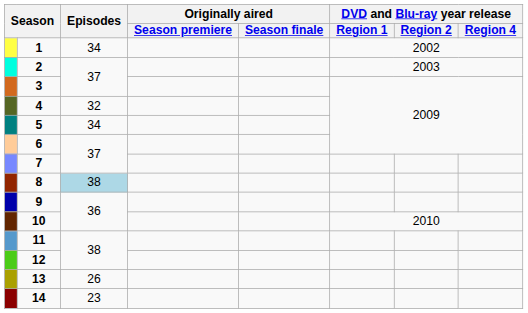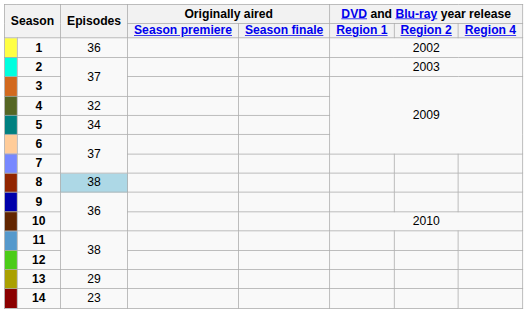1 | Episodes: 34 -> 36
13 | Episodes: 26 -> 29
